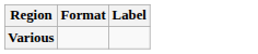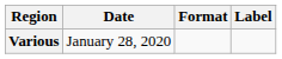+ column: Date | January 28, 2020
